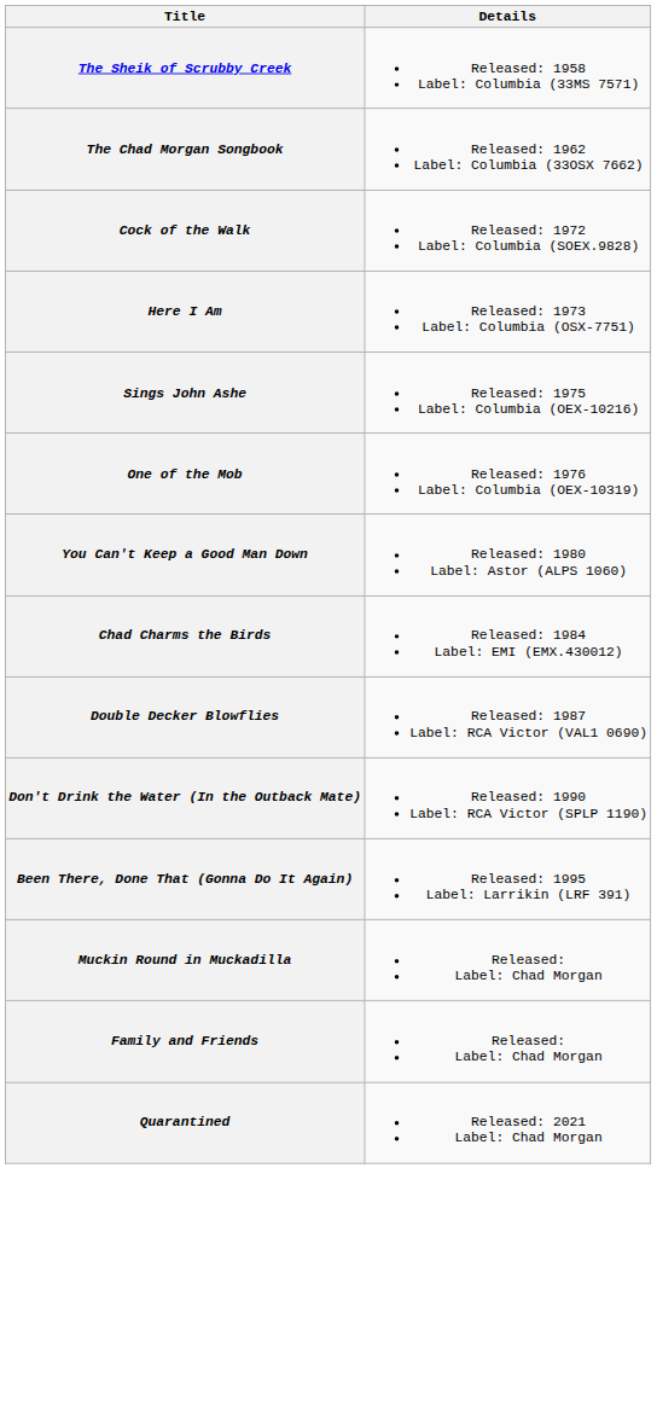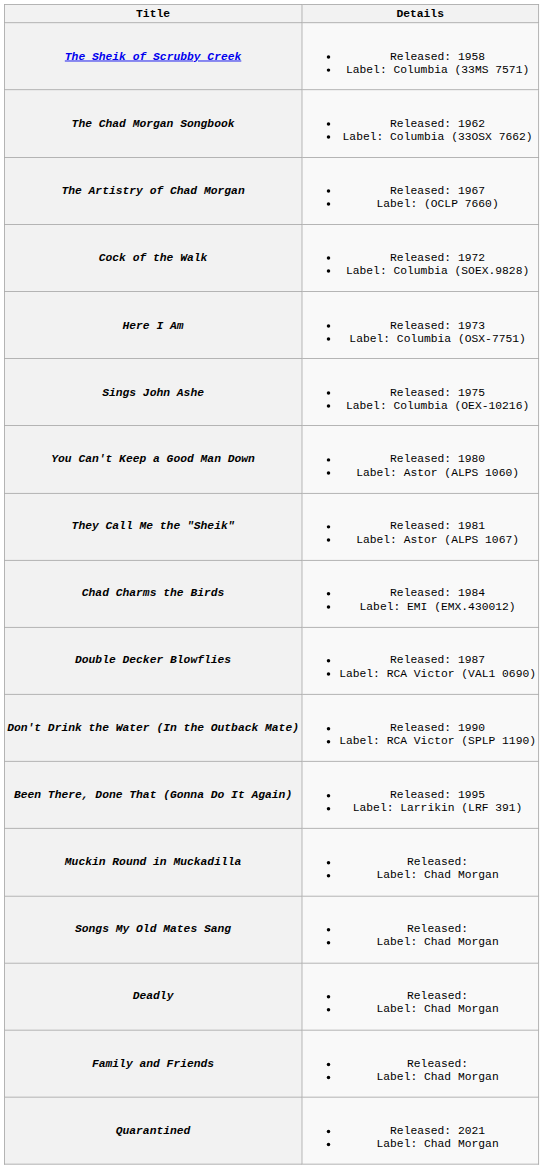+ row: The Artistry of Chad Morgan | Released: 1967 Label: (OCLP 7660)
- row: One of the Mob | Released: 1976 Label: Columbia (OEX-10319)
+ row: They Call Me the "Sheik" | Released: 1981 Label: Astor (ALPS 1067)
+ row: Songs My Old Mates Sang | Released: Label: Chad Morgan
+ row: Deadly | Released: Label: Chad Morgan
